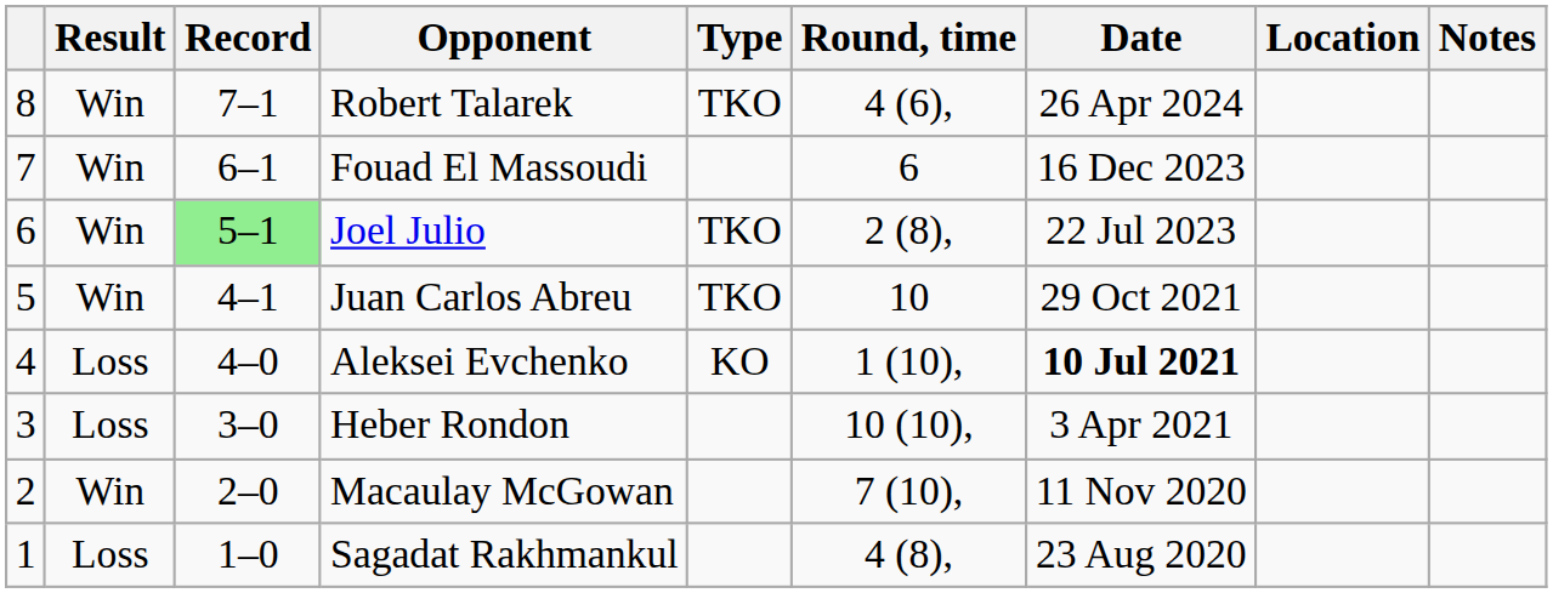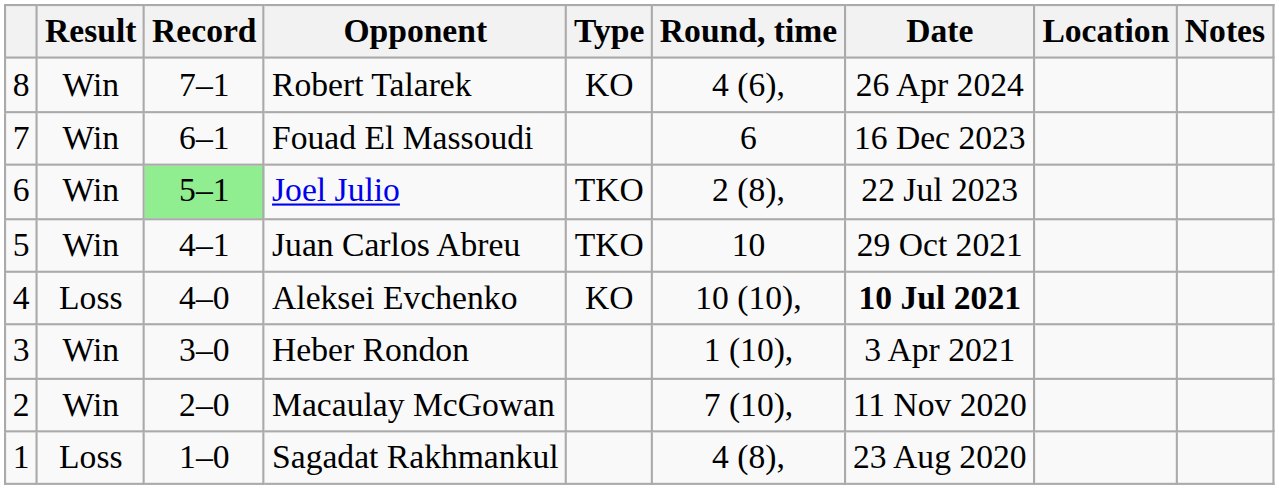Robert Talarek | Type: TKO -> KO
Aleksei Evchenko | Round, time: 1 (10), -> 10 (10),
Heber Rondon | Result: Loss -> Win
Heber Rondon | Round, time: 10 (10), -> 1 (10),
